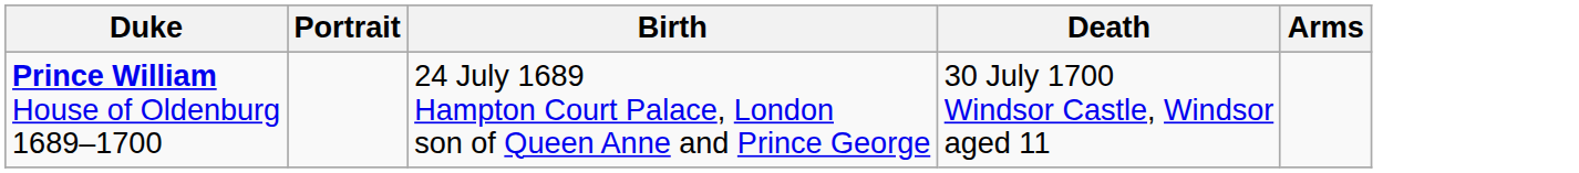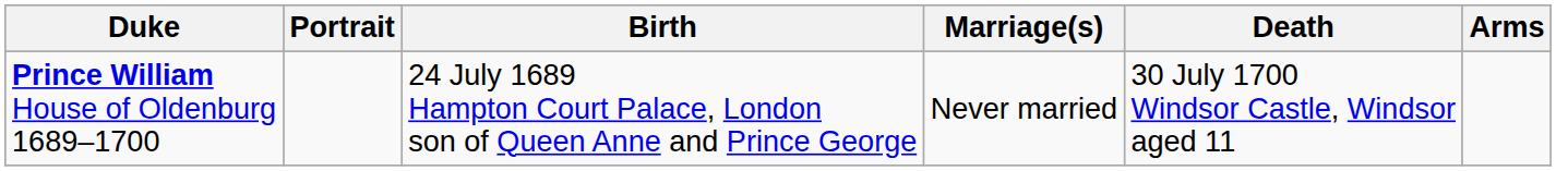+ column: Marriage(s) | Never married
